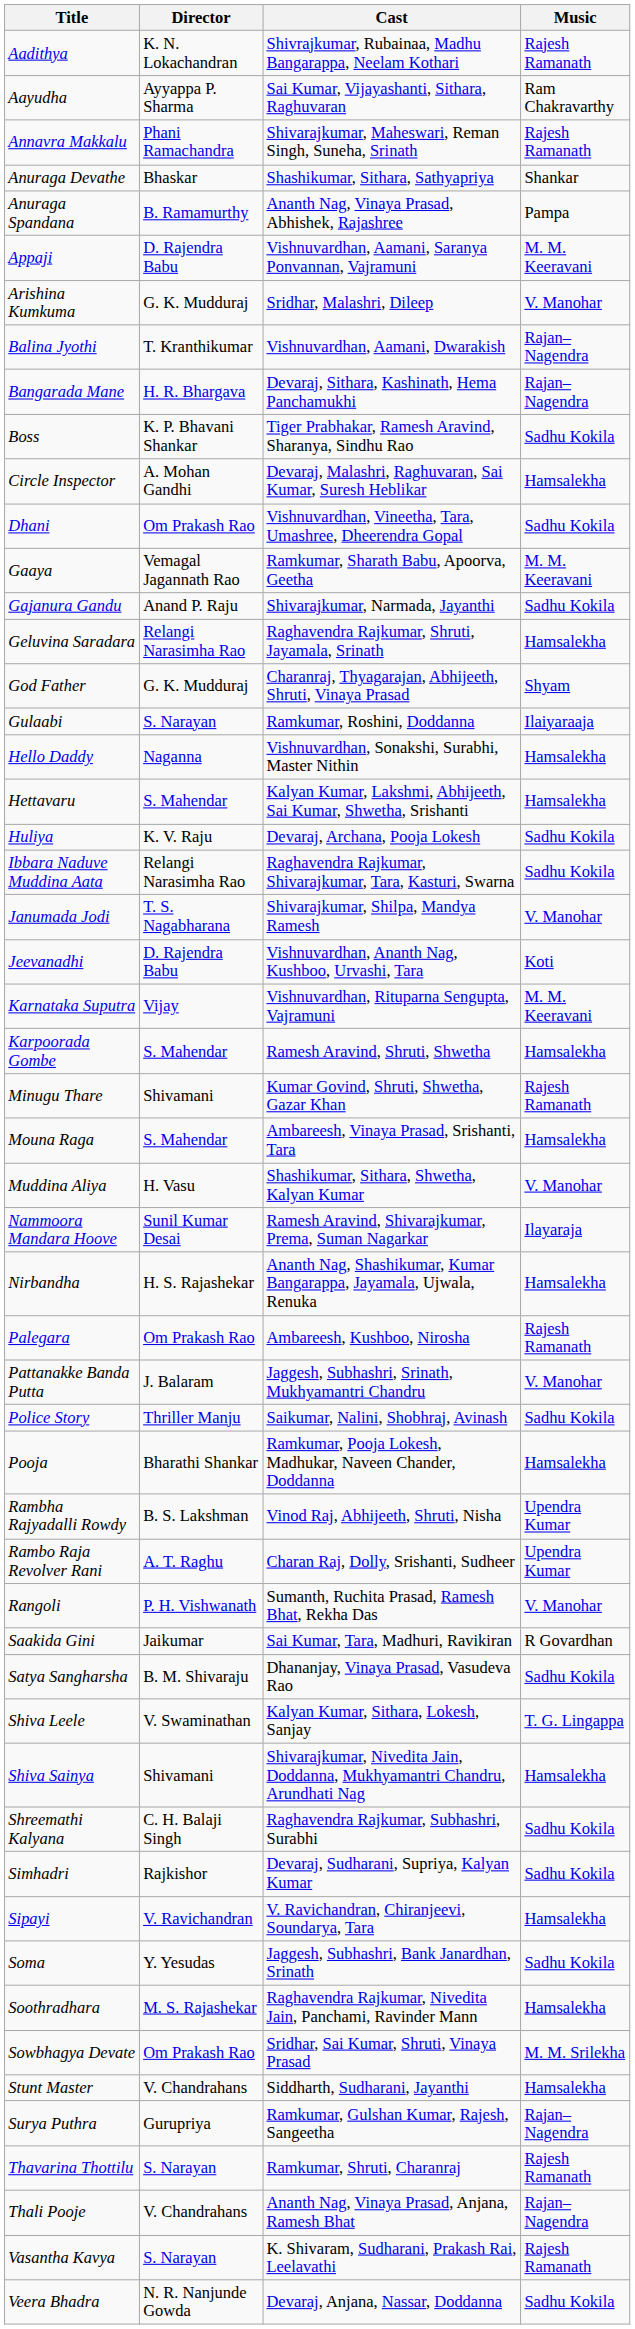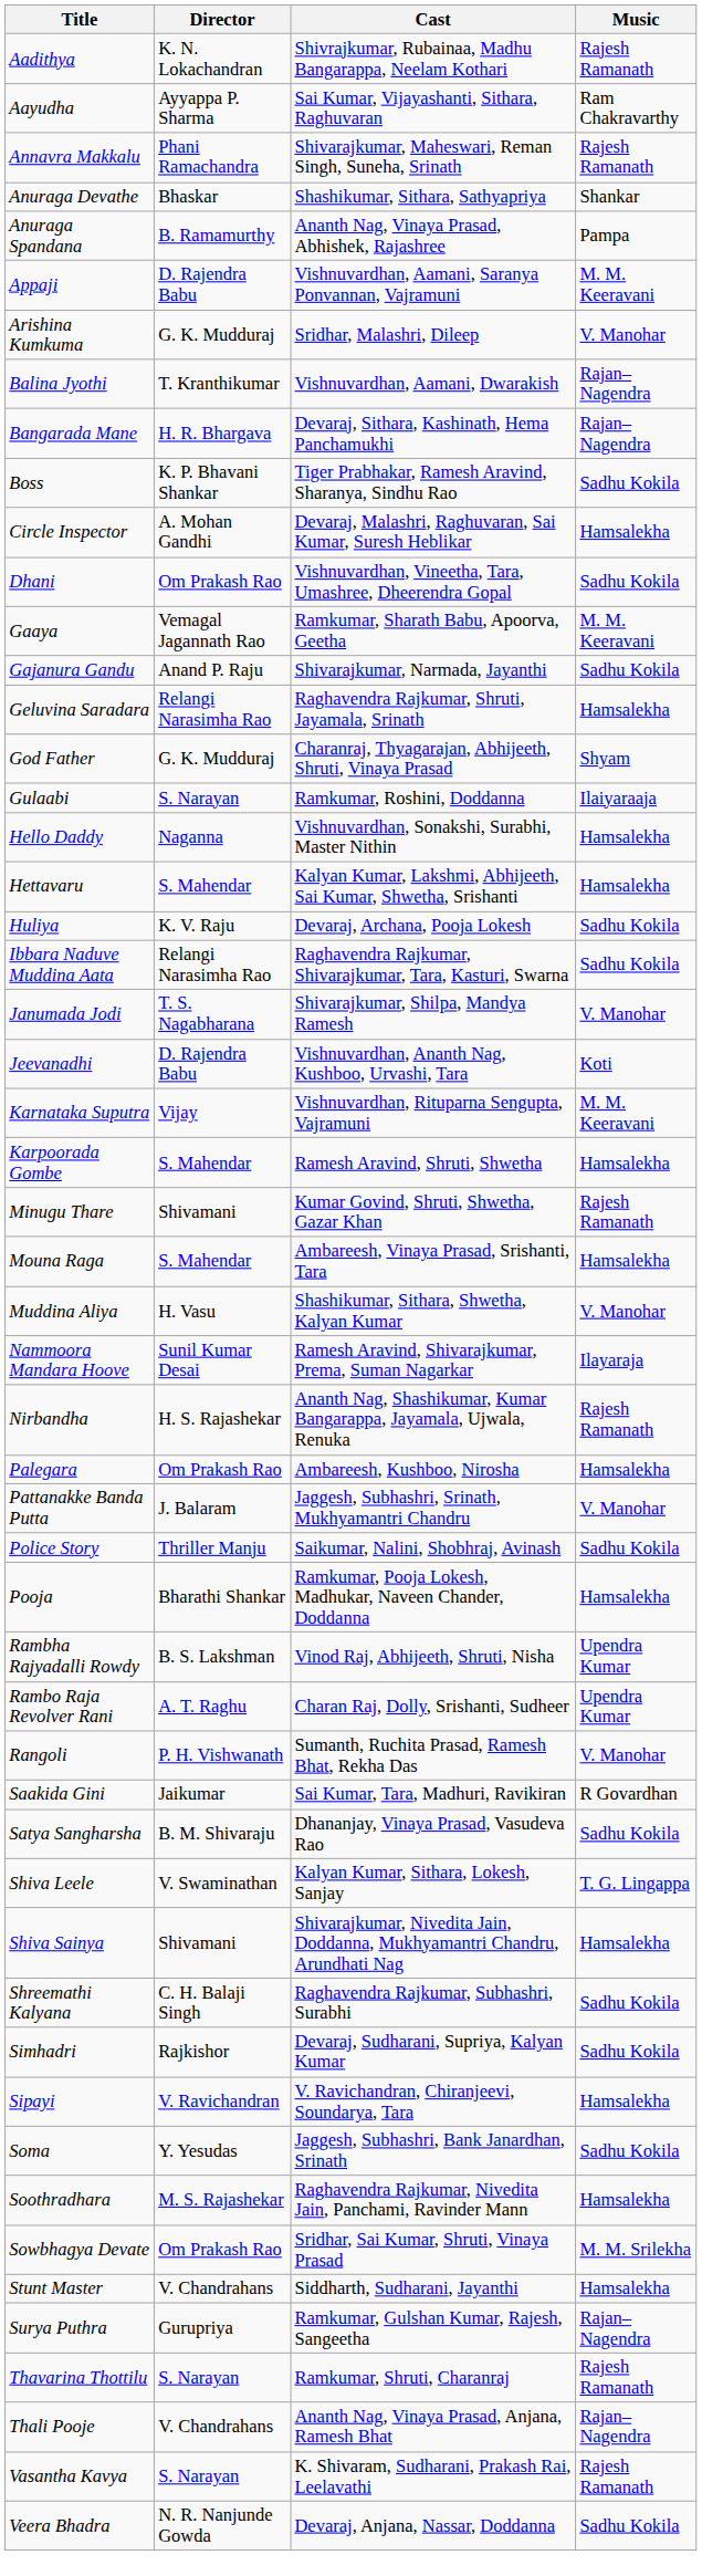Nirbandha | Music: Hamsalekha -> Rajesh Ramanath
Palegara | Music: Rajesh Ramanath -> Hamsalekha
